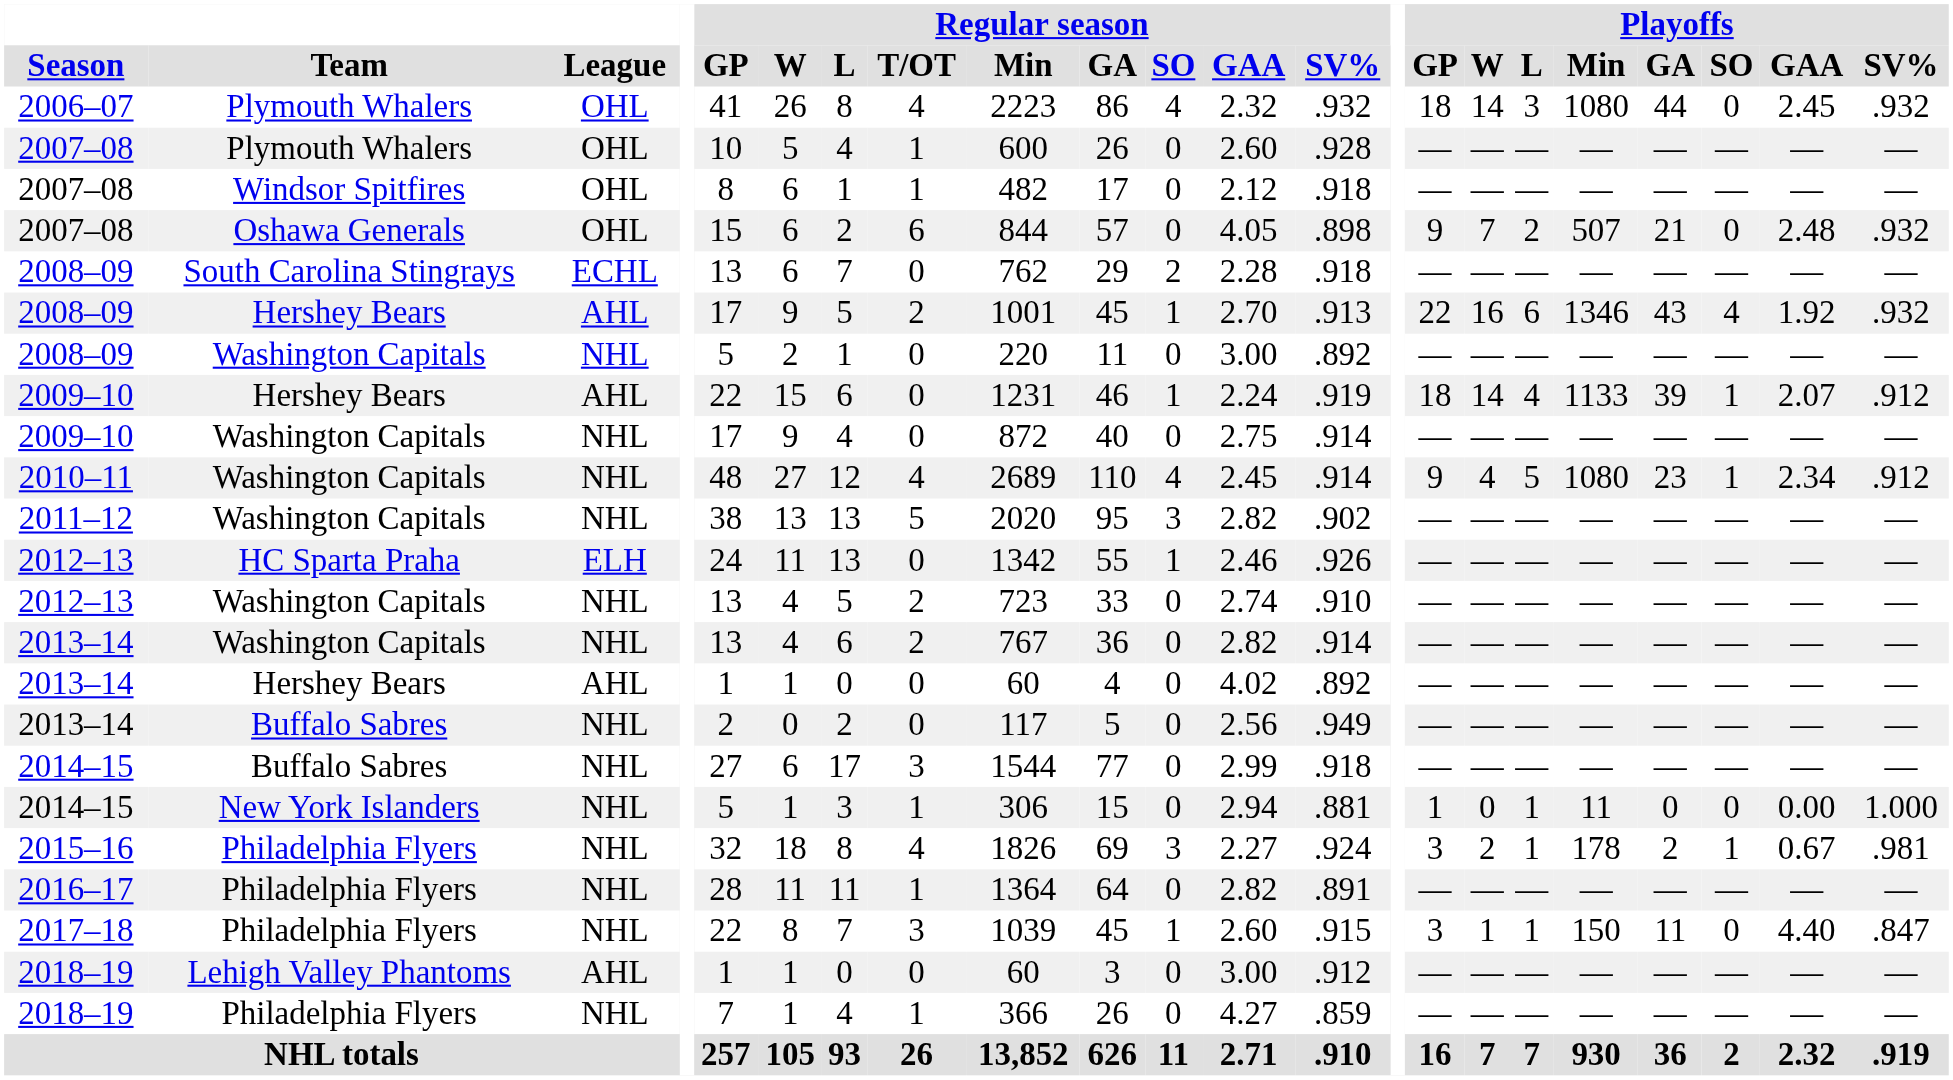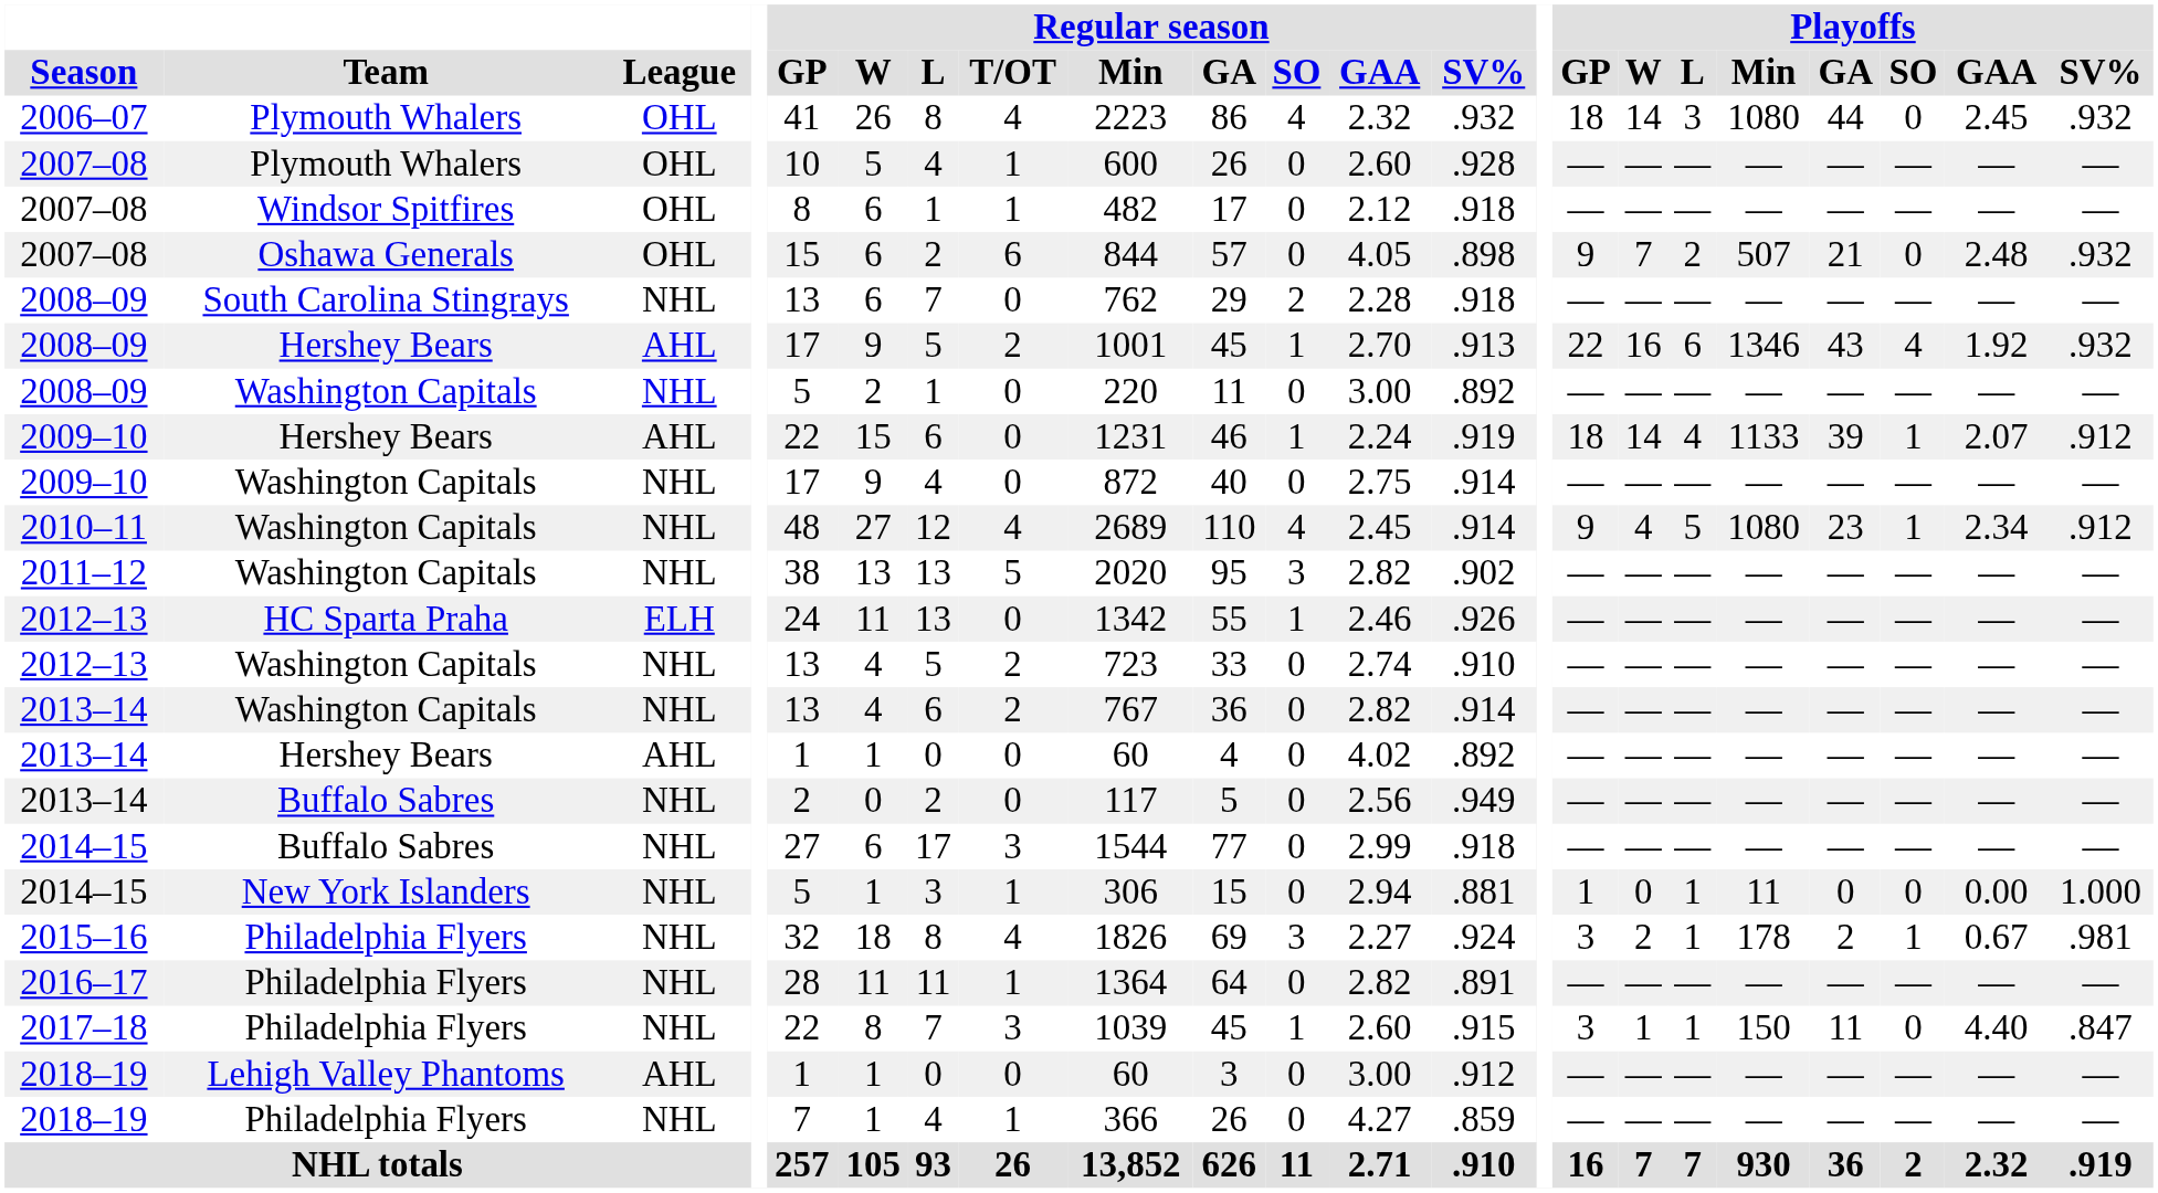2008–09 / South Carolina Stingrays | League: ECHL -> NHL
